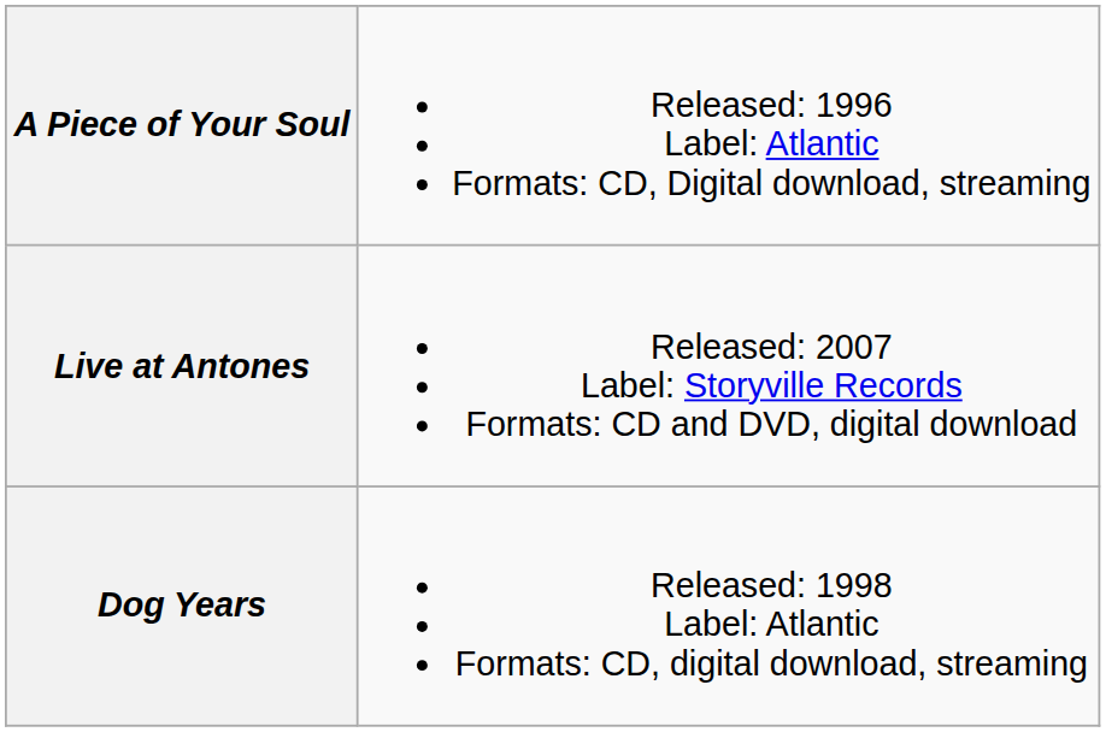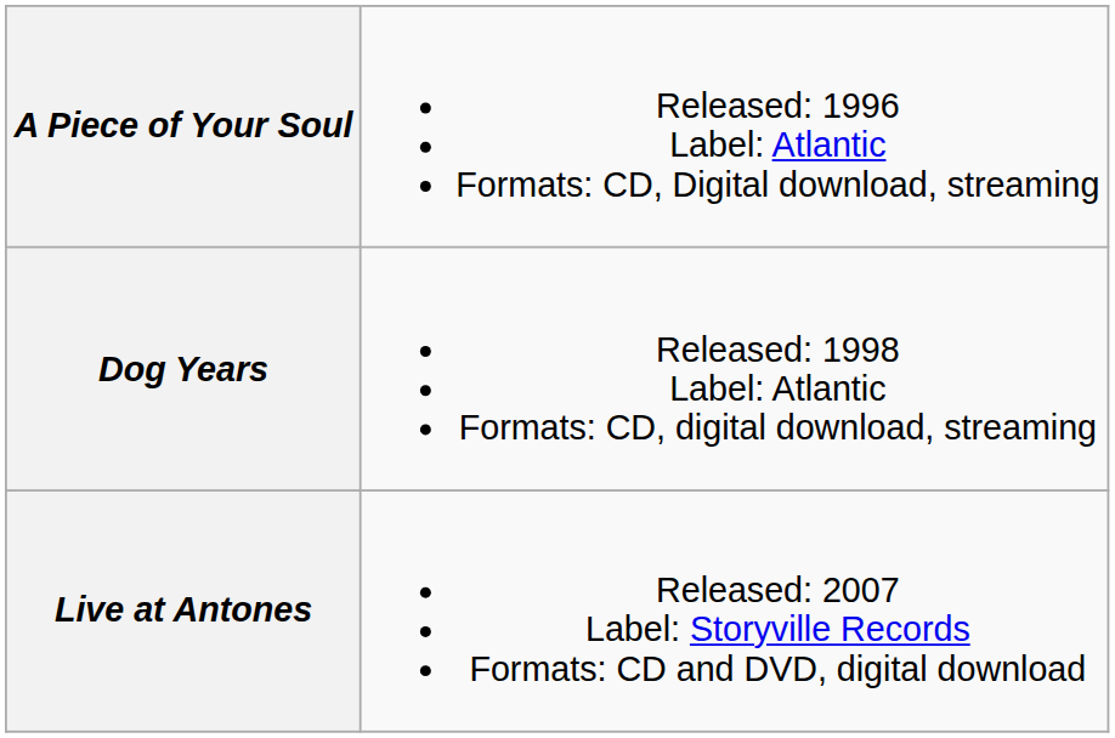rows swapped: Dog Years <-> Live at Antones
